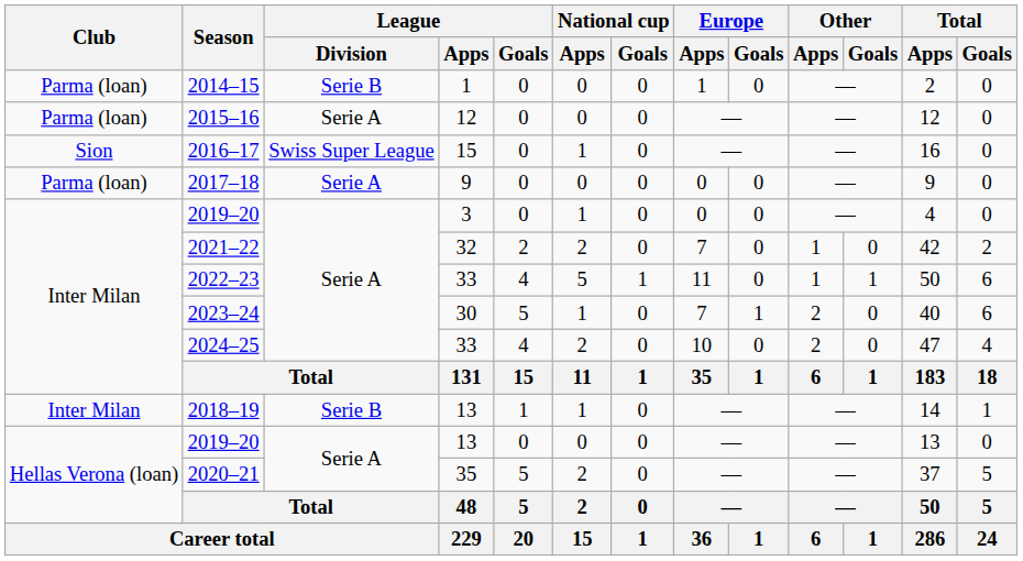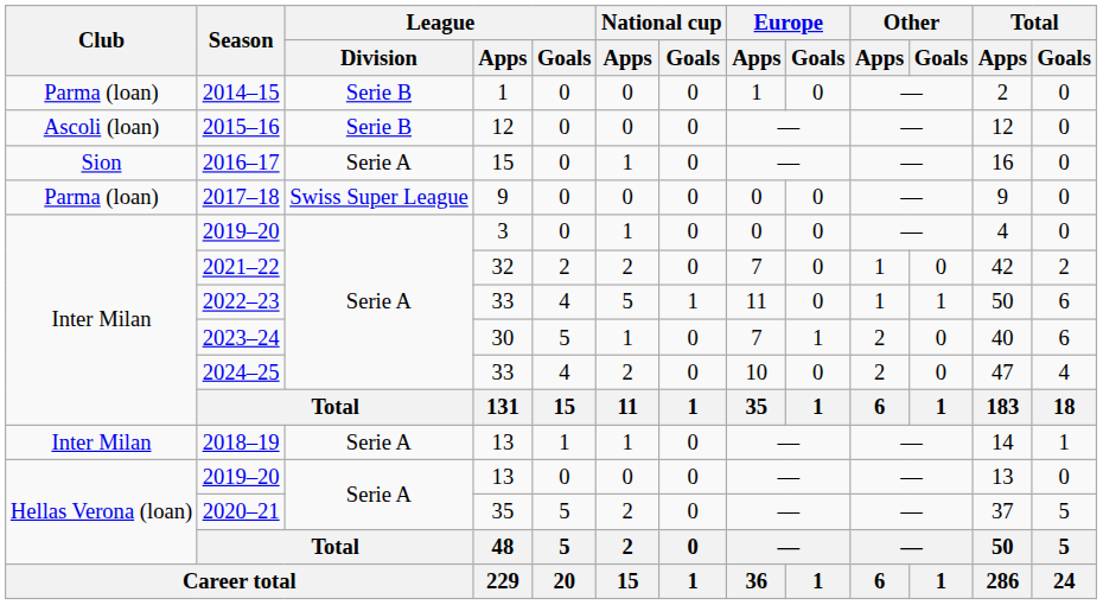2015–16 | Club: Parma (loan) -> Ascoli (loan)
2015–16 | League / Division: Serie A -> Serie B
2016–17 | League / Division: Swiss Super League -> Serie A
2017–18 | League / Division: Serie A -> Swiss Super League
2018–19 | League / Division: Serie B -> Serie A
